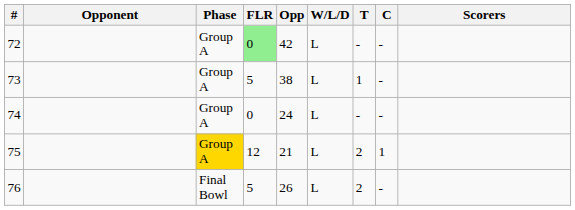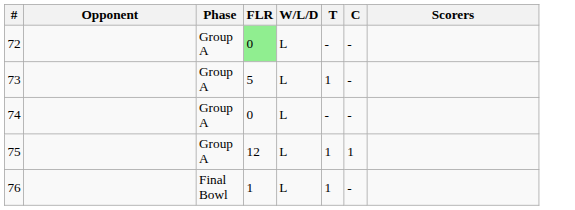- column: Opp | 42 | 38 | 24 | 21 | 26
75 | Phase: gold background -> no background
75 | T: 2 -> 1
76 | FLR: 5 -> 1
76 | T: 2 -> 1
